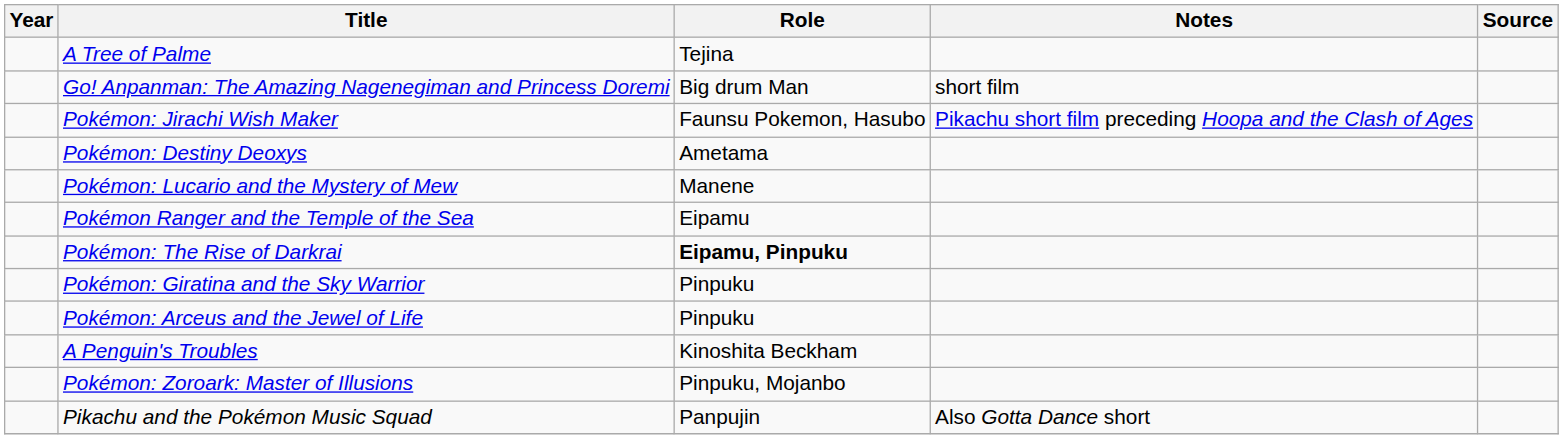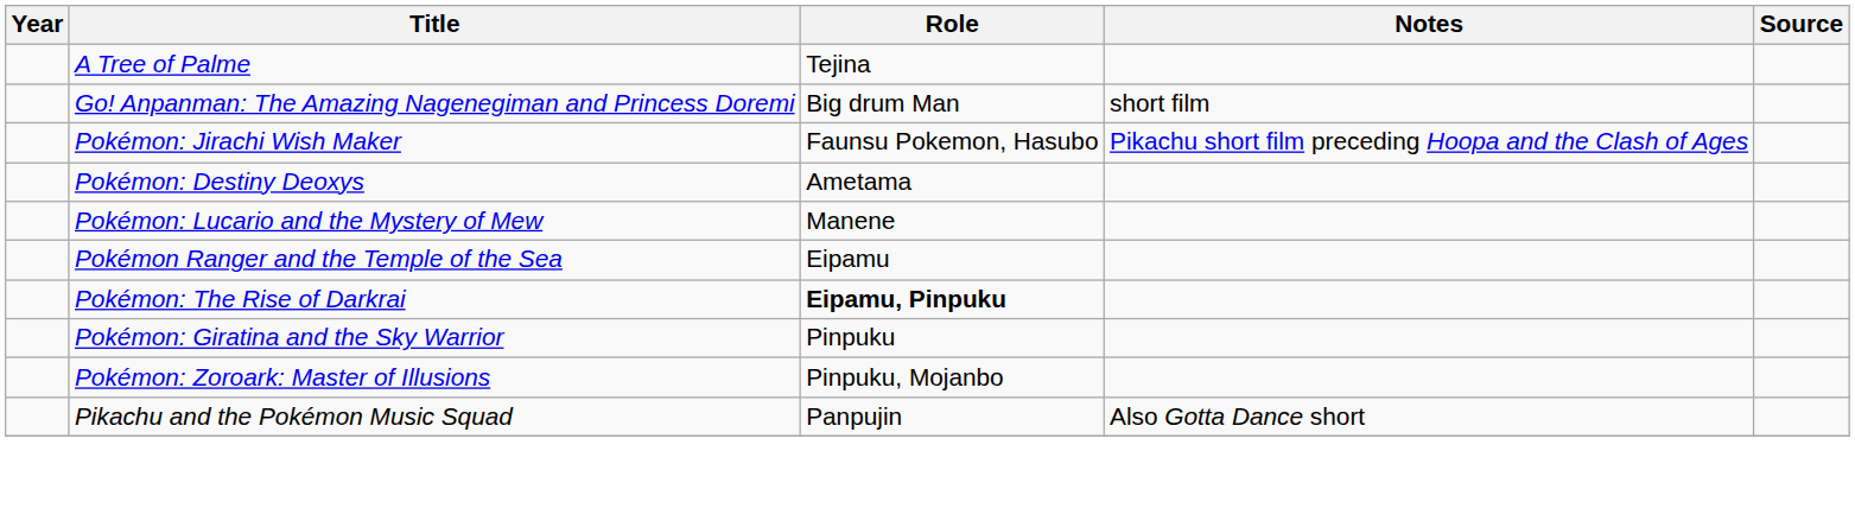- row: Pokémon: Arceus and the Jewel of Life | Pinpuku
- row: A Penguin's Troubles | Kinoshita Beckham
